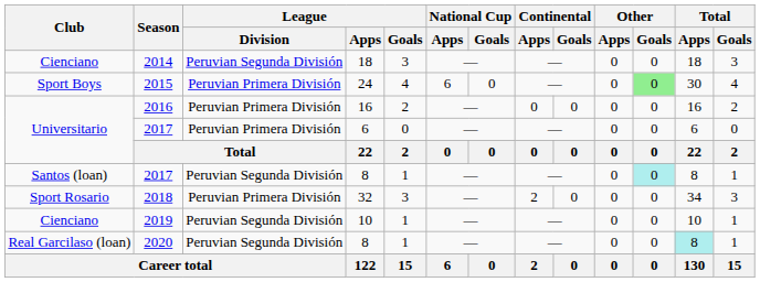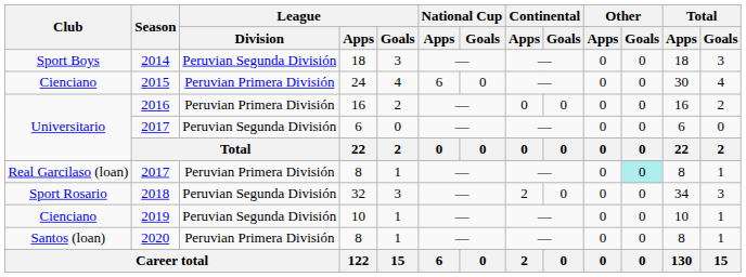2014 | Club: Cienciano -> Sport Boys
2015 | Club: Sport Boys -> Cienciano
2015 | Other / Goals: lightgreen background -> no background
2017 / 6 | League / Division: Peruvian Primera División -> Peruvian Segunda División
2017 / 8 | Club: Santos (loan) -> Real Garcilaso (loan)
2017 / 8 | League / Division: Peruvian Segunda División -> Peruvian Primera División
2018 | League / Division: Peruvian Primera División -> Peruvian Segunda División
2020 | Club: Real Garcilaso (loan) -> Santos (loan)
2020 | League / Division: Peruvian Segunda División -> Peruvian Primera División
2020 | Total / Apps: paleturquoise background -> no background
